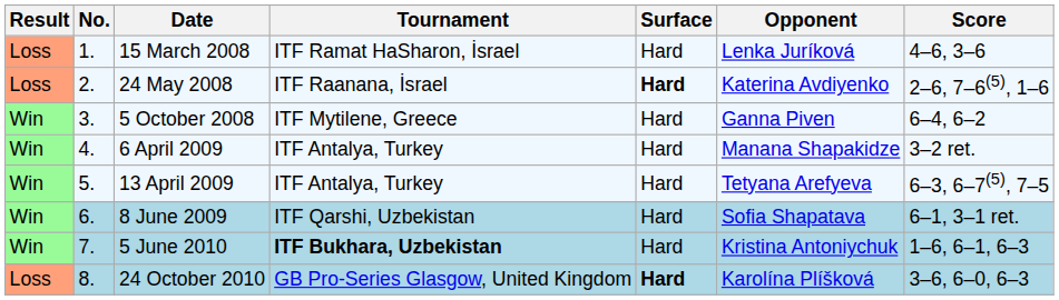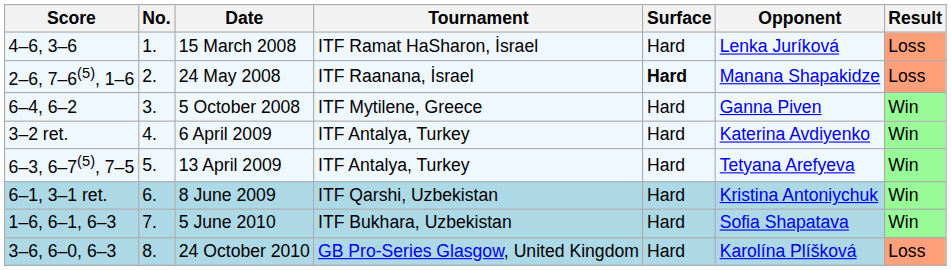columns swapped: Result <-> Score
24 May 2008 | Opponent: Katerina Avdiyenko -> Manana Shapakidze
6 April 2009 | Opponent: Manana Shapakidze -> Katerina Avdiyenko
8 June 2009 | Opponent: Sofia Shapatava -> Kristina Antoniychuk
5 June 2010 | Tournament: bold -> normal
5 June 2010 | Opponent: Kristina Antoniychuk -> Sofia Shapatava
24 October 2010 | Surface: bold -> normal
